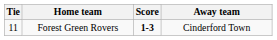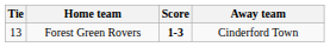Forest Green Rovers | Tie: 11 -> 13
